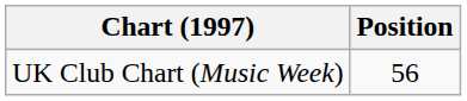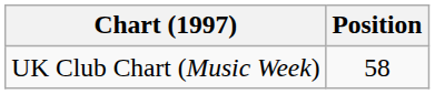UK Club Chart (Music Week) | Position: 56 -> 58
